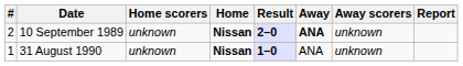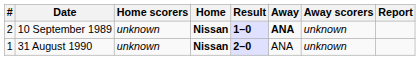10 September 1989 | Result: 2–0 -> 1–0
31 August 1990 | Result: 1–0 -> 2–0
